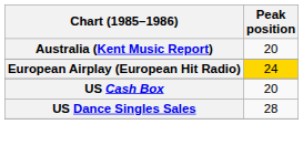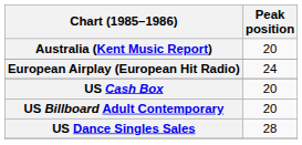European Airplay (European Hit Radio) | Peak position: gold background -> no background
+ row: US Billboard Adult Contemporary | 20
